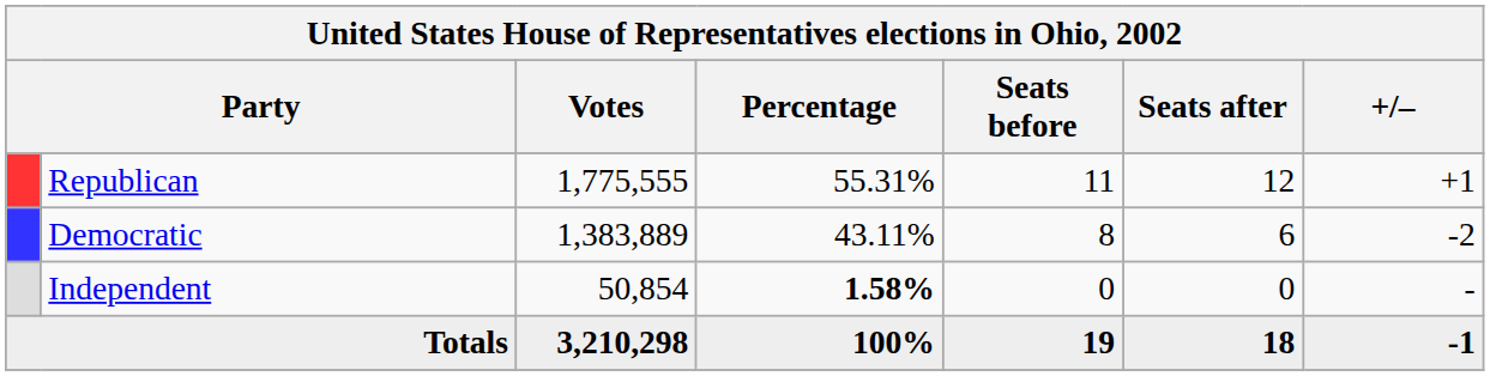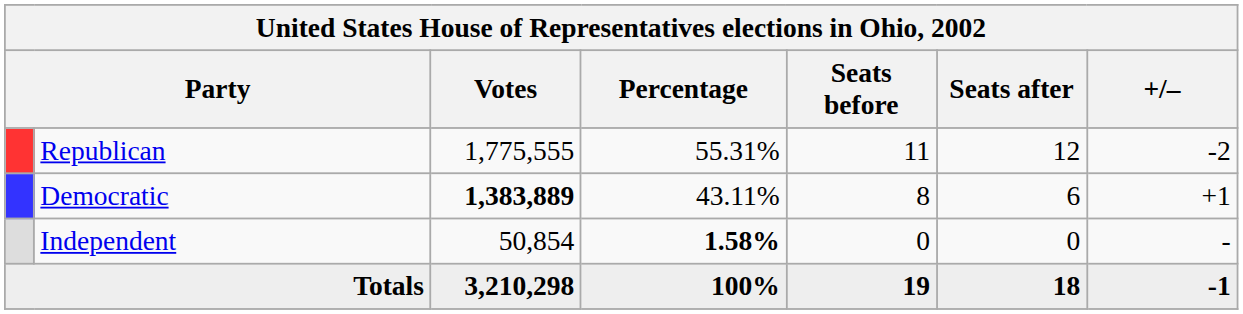Republican | +/–: +1 -> -2
Democratic | Votes: normal -> bold
Democratic | +/–: -2 -> +1
